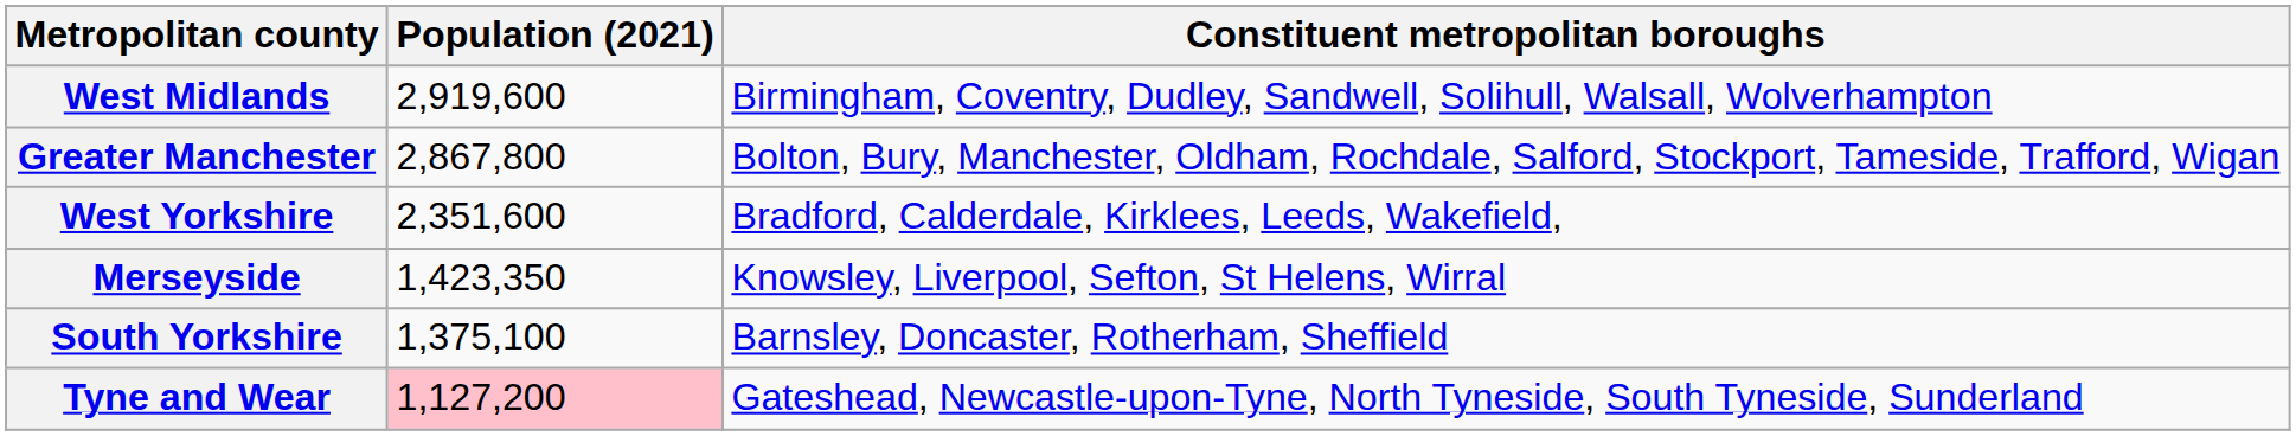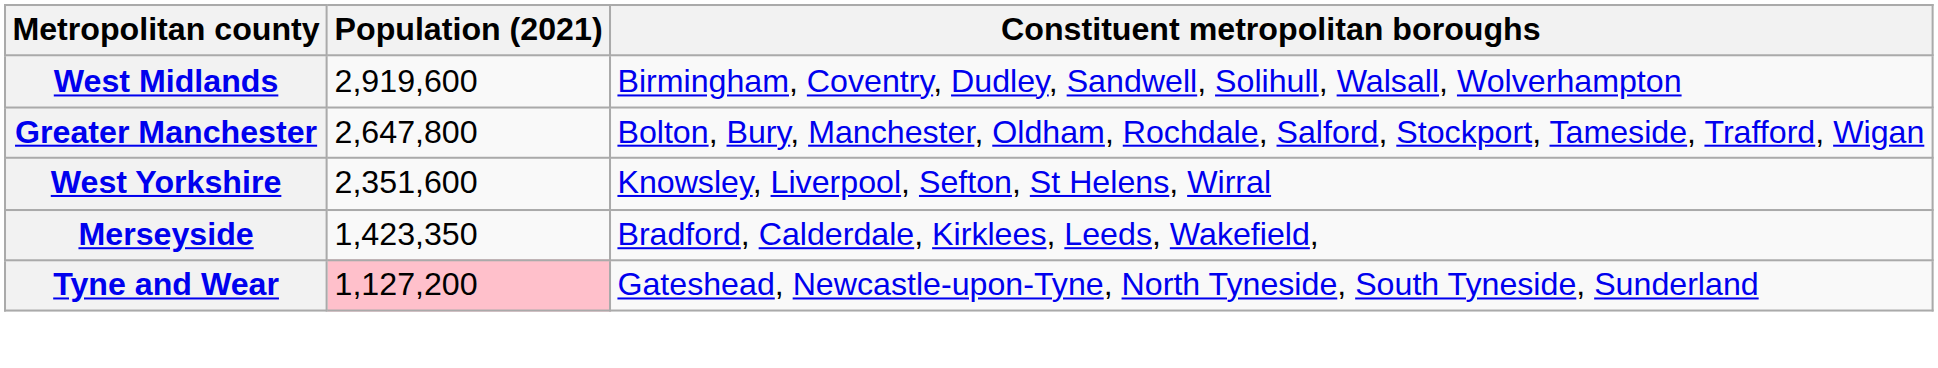Greater Manchester | Population (2021): 2,867,800 -> 2,647,800
West Yorkshire | Constituent metropolitan boroughs: Bradford, Calderdale, Kirklees, Leeds, Wakefield, -> Knowsley, Liverpool, Sefton, St Helens, Wirral
Merseyside | Constituent metropolitan boroughs: Knowsley, Liverpool, Sefton, St Helens, Wirral -> Bradford, Calderdale, Kirklees, Leeds, Wakefield,
- row: South Yorkshire | 1,375,100 | Barnsley, Doncaster, Rotherham, Sheffield
